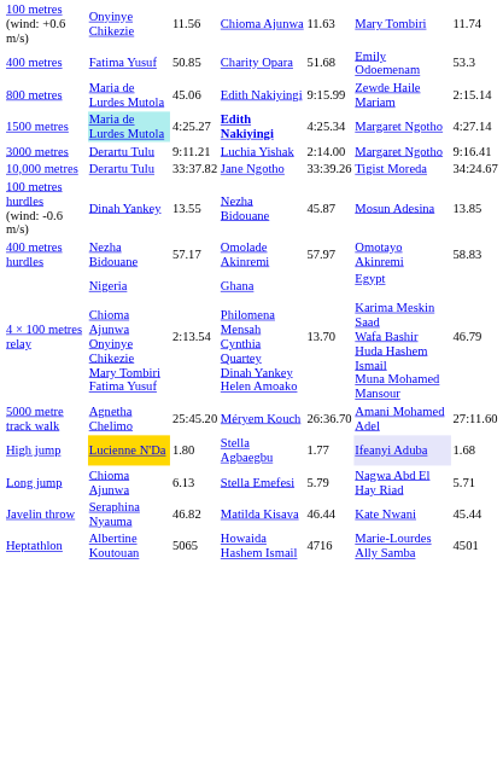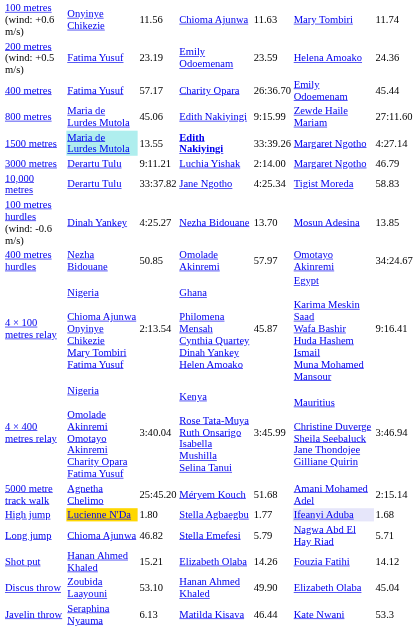+ row: 200 metres (wind: +0.5 m/s) | Fatima Yusuf | 23.19 | Emily Odoemenam | 23.59 | Helena Amoako | 24.36
400 metres | column 3: 50.85 -> 57.17
400 metres | column 5: 51.68 -> 26:36.70
400 metres | column 7: 53.3 -> 45.44
800 metres | column 7: 2:15.14 -> 27:11.60
1500 metres | column 3: 4:25.27 -> 13.55
1500 metres | column 5: 4:25.34 -> 33:39.26
3000 metres | column 7: 9:16.41 -> 46.79
10,000 metres | column 5: 33:39.26 -> 4:25.34
10,000 metres | column 7: 34:24.67 -> 58.83
100 metres hurdles (wind: -0.6 m/s) | column 3: 13.55 -> 4:25.27
100 metres hurdles (wind: -0.6 m/s) | column 5: 45.87 -> 13.70
400 metres hurdles | column 3: 57.17 -> 50.85
400 metres hurdles | column 7: 58.83 -> 34:24.67
4 × 100 metres relay | column 5: 13.70 -> 45.87
4 × 100 metres relay | column 7: 46.79 -> 9:16.41
+ row: 4 × 400 metres relay | Nigeria Omolade Akinremi Omotayo Akinremi Charity Opara Fatima Yusuf | 3:40.04 | Kenya Rose Tata-Muya Ruth Onsarigo Isabella Mushilla Selina Tanui | 3:45.99 | Mauritius Christine Duverge Sheila Seebaluck Jane Thondojee Gilliane Quirin | 3:46.94
5000 metre track walk | column 5: 26:36.70 -> 51.68
5000 metre track walk | column 7: 27:11.60 -> 2:15.14
Long jump | column 3: 6.13 -> 46.82
+ row: Shot put | Hanan Ahmed Khaled | 15.21 | Elizabeth Olaba | 14.26 | Fouzia Fatihi | 14.12
+ row: Discus throw | Zoubida Laayouni | 53.10 | Hanan Ahmed Khaled | 49.90 | Elizabeth Olaba | 45.04
Javelin throw | column 3: 46.82 -> 6.13
Javelin throw | column 7: 45.44 -> 53.3
- row: Heptathlon | Albertine Koutouan | 5065 | Howaida Hashem Ismail | 4716 | Marie-Lourdes Ally Samba | 4501
